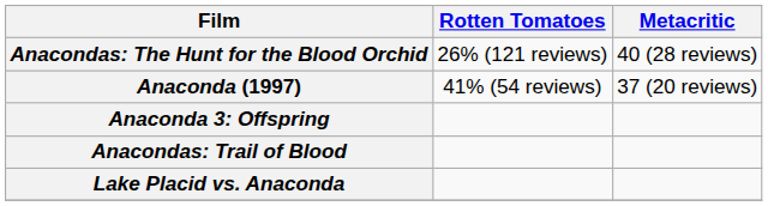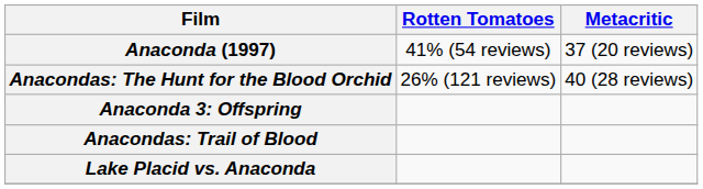rows swapped: Anaconda (1997) <-> Anacondas: The Hunt for the Blood Orchid
